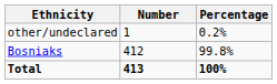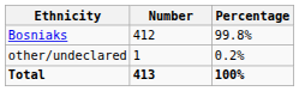rows swapped: Bosniaks <-> other/undeclared
